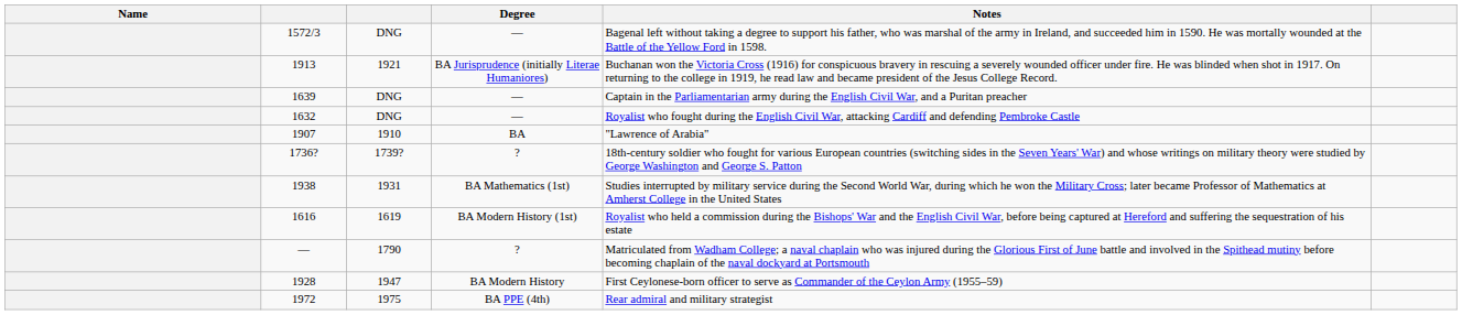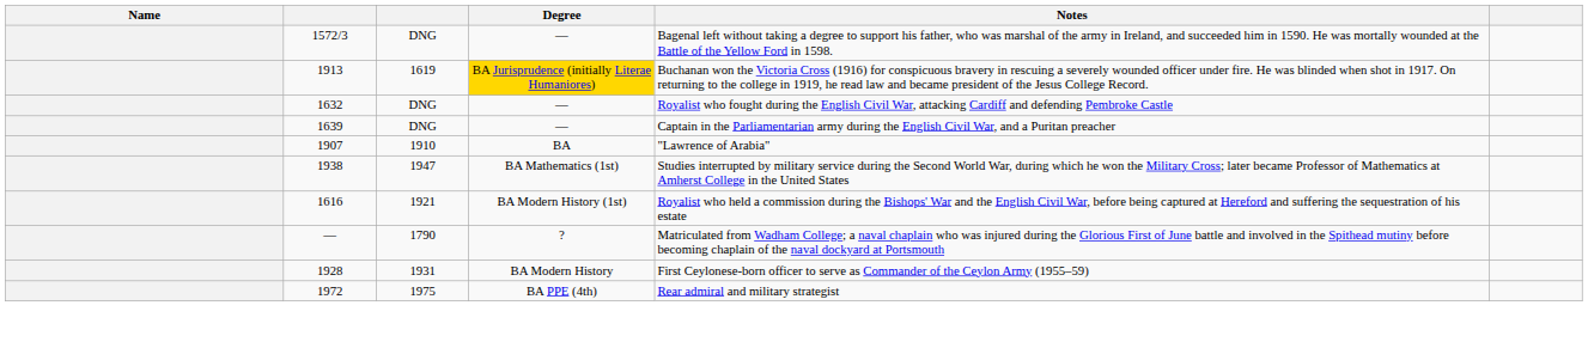1913 | column 3: 1921 -> 1619
1913 | Degree: no background -> gold background
rows swapped: 1639 <-> 1632
- row: 1736? | 1739? | ? | 18th-century soldier who fought for various European countries (switching sides in the Seven Years' War) and whose writings on military theory were studied by George Washington and George S. Patton
1938 | column 3: 1931 -> 1947
1616 | column 3: 1619 -> 1921
1928 | column 3: 1947 -> 1931
